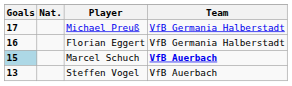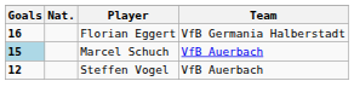- row: 17 | Michael Preuß | VfB Germania Halberstadt
Marcel Schuch | Team: bold -> normal
Steffen Vogel | Goals: 13 -> 12
